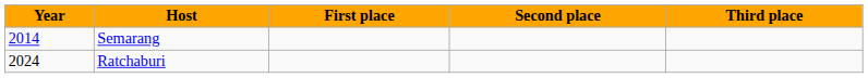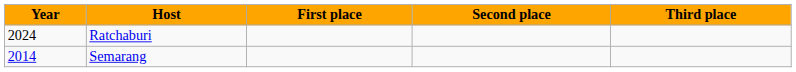rows swapped: Semarang <-> Ratchaburi
